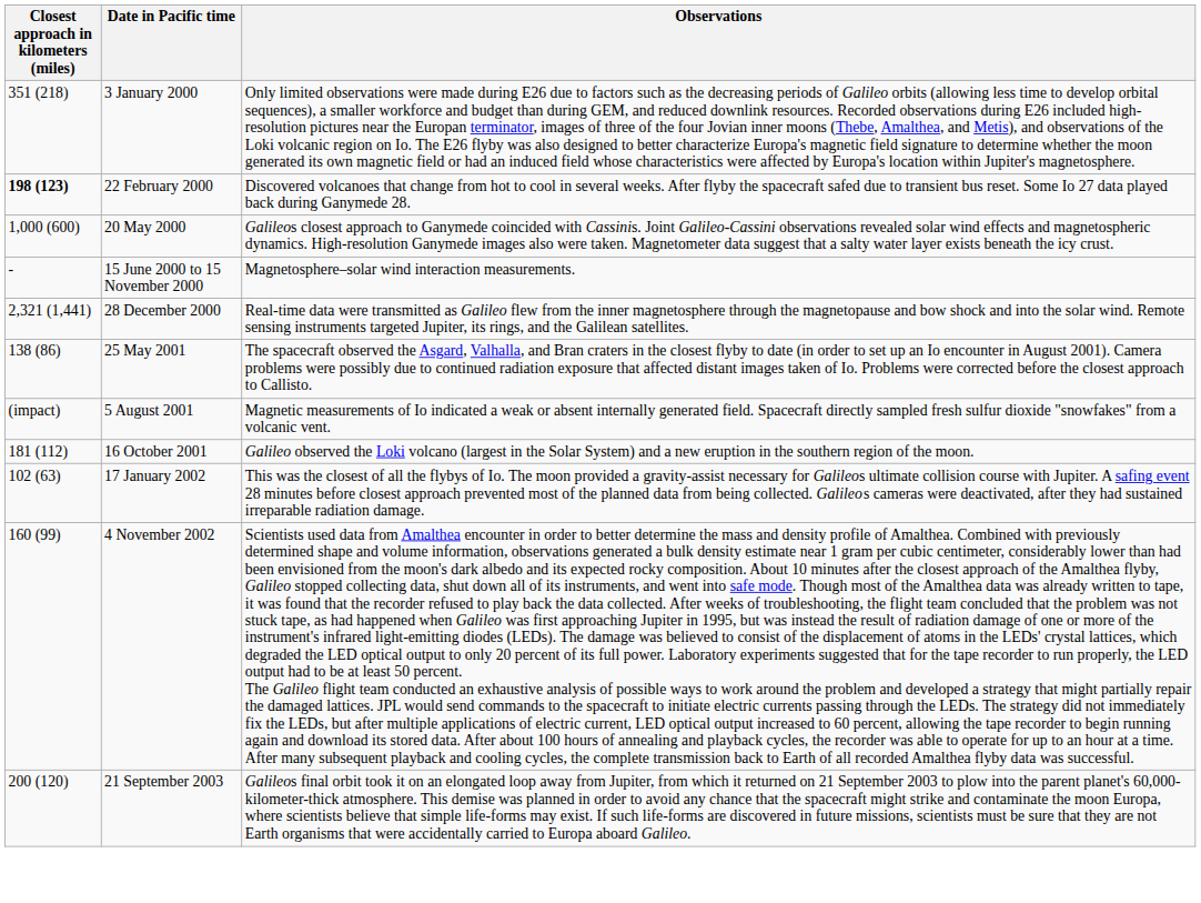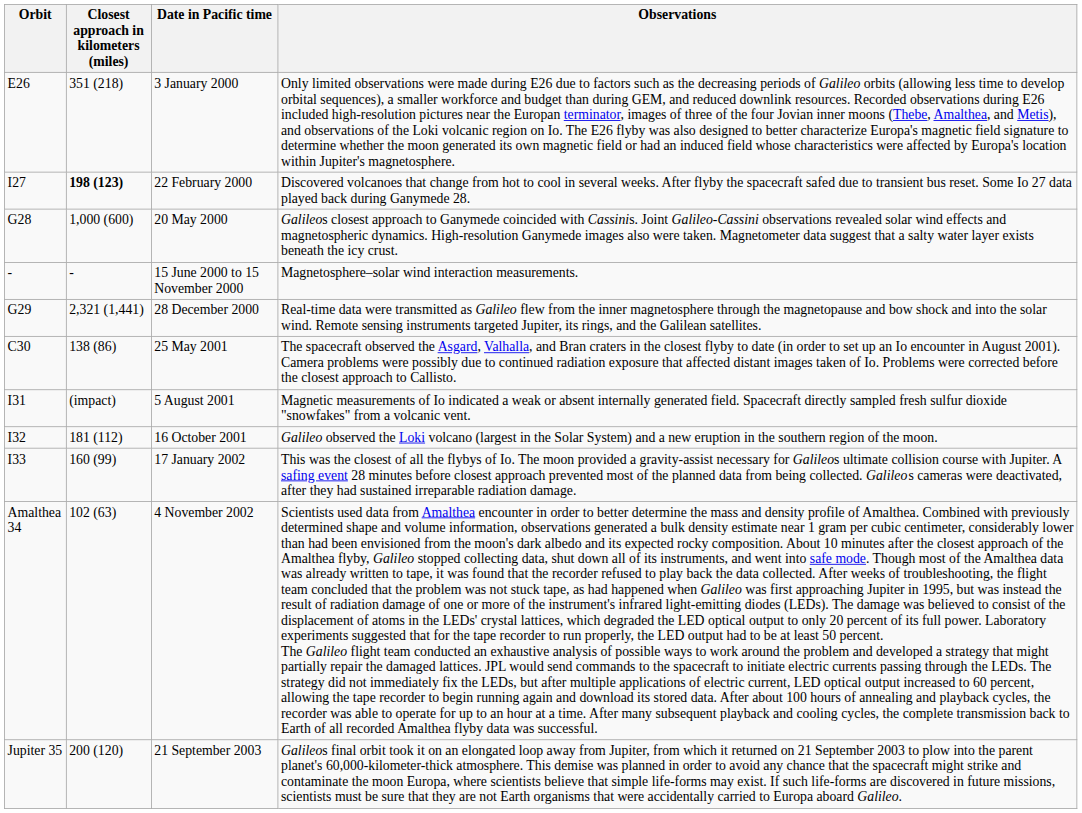+ column: Orbit | E26 | I27 | G28 | - | G29 | C30 | I31 | I32 | I33 | Amalthea 34 | Jupiter 35
17 January 2002 | Closest approach in kilometers (miles): 102 (63) -> 160 (99)
4 November 2002 | Closest approach in kilometers (miles): 160 (99) -> 102 (63)
